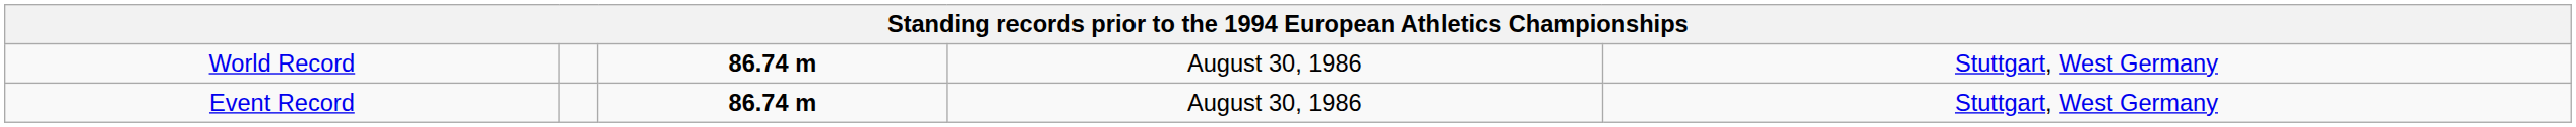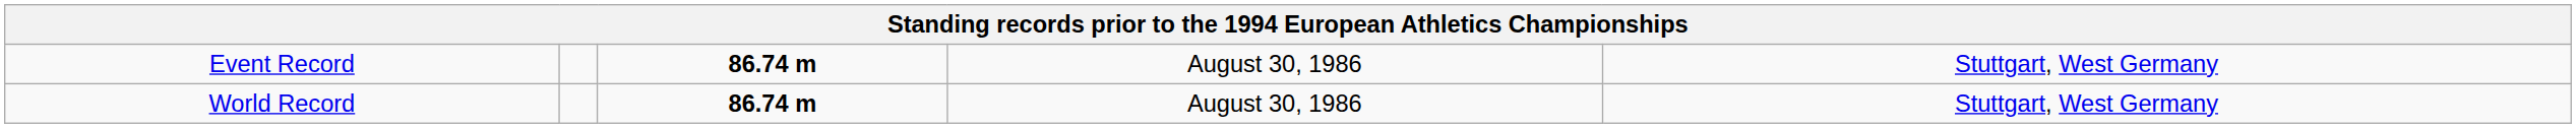rows swapped: World Record <-> Event Record
